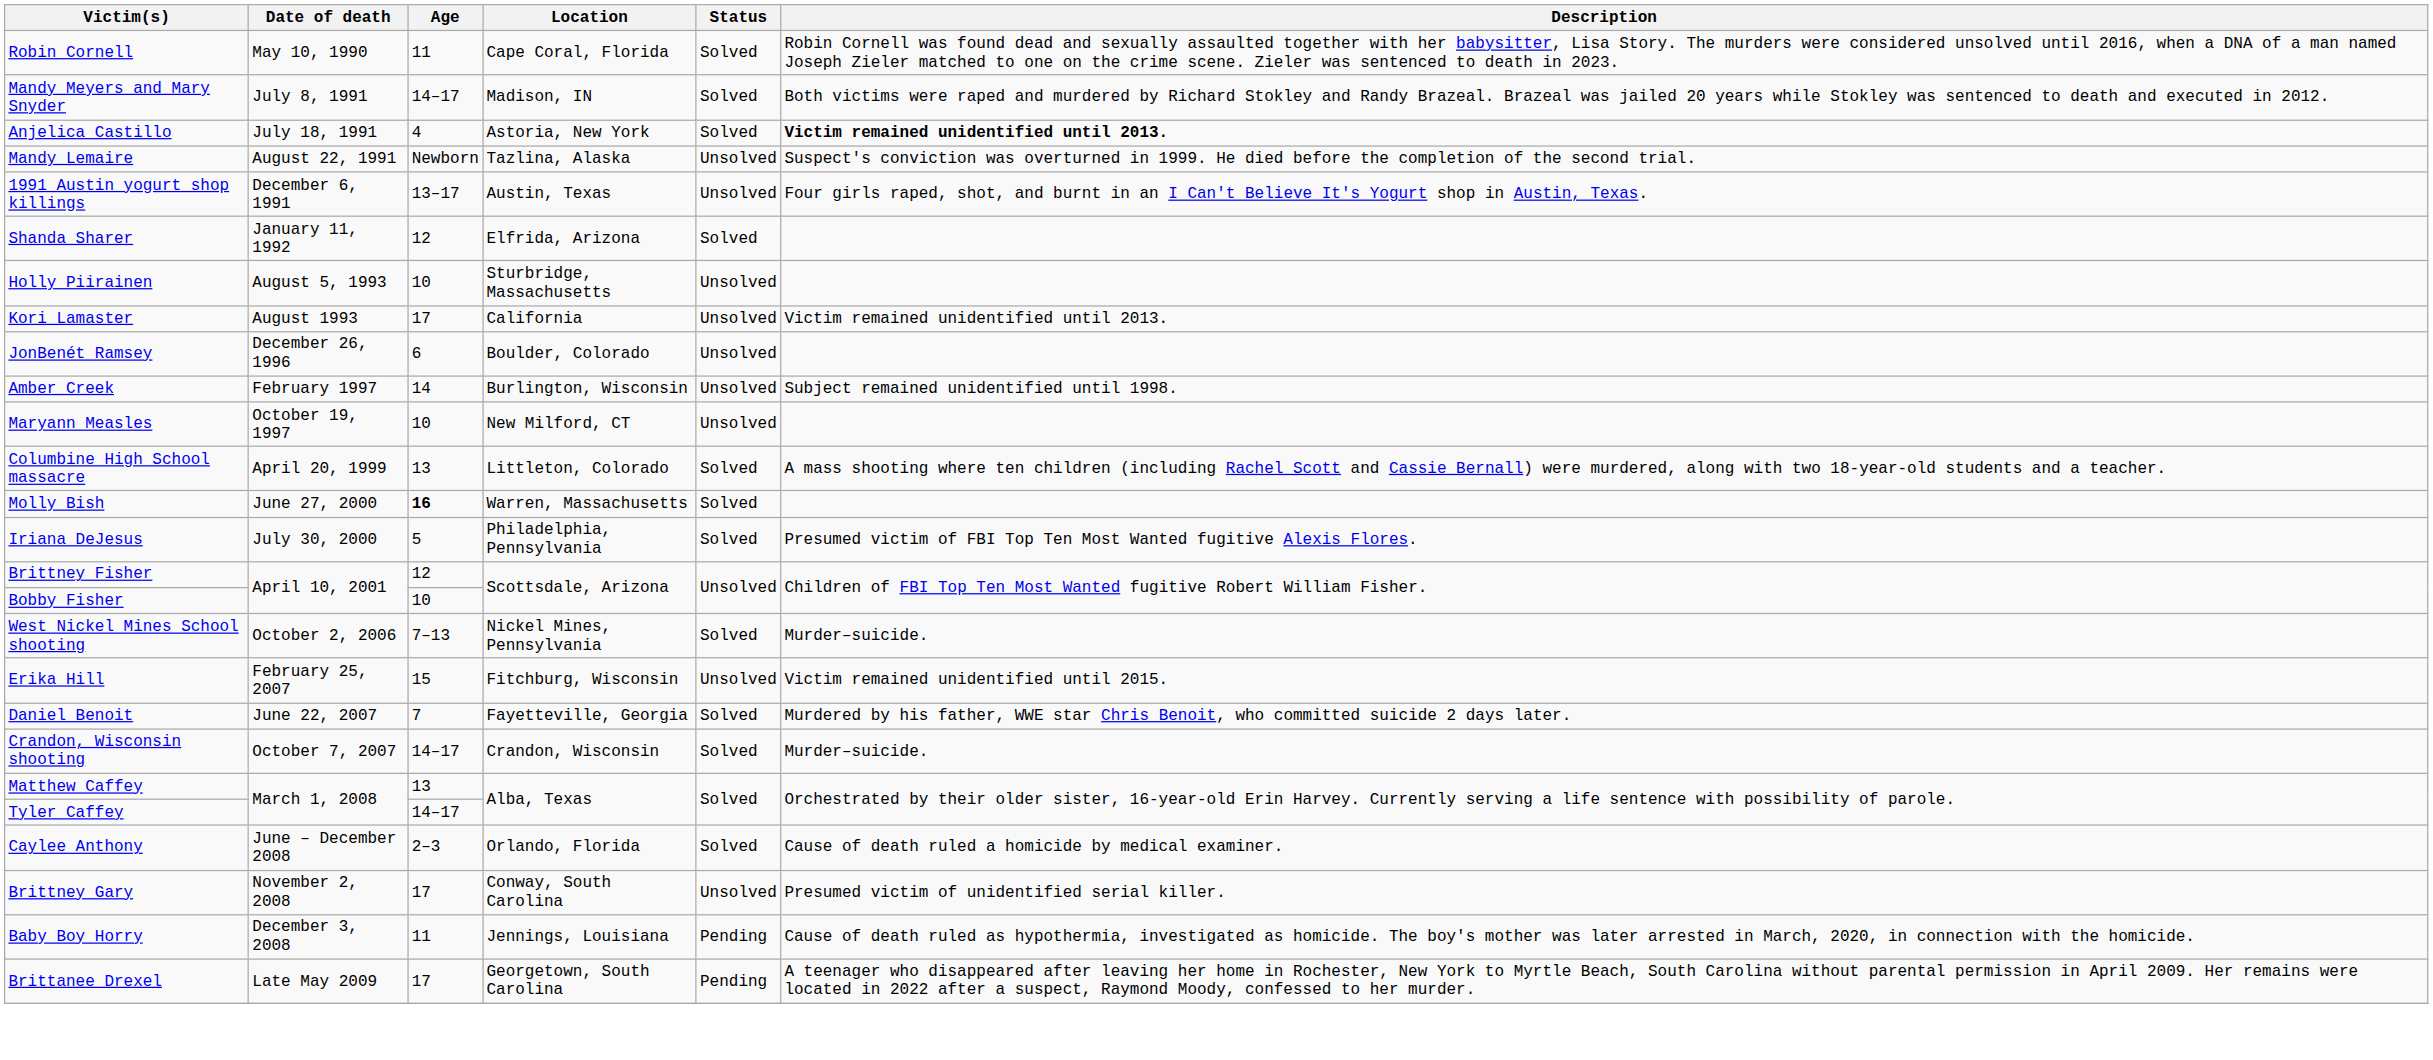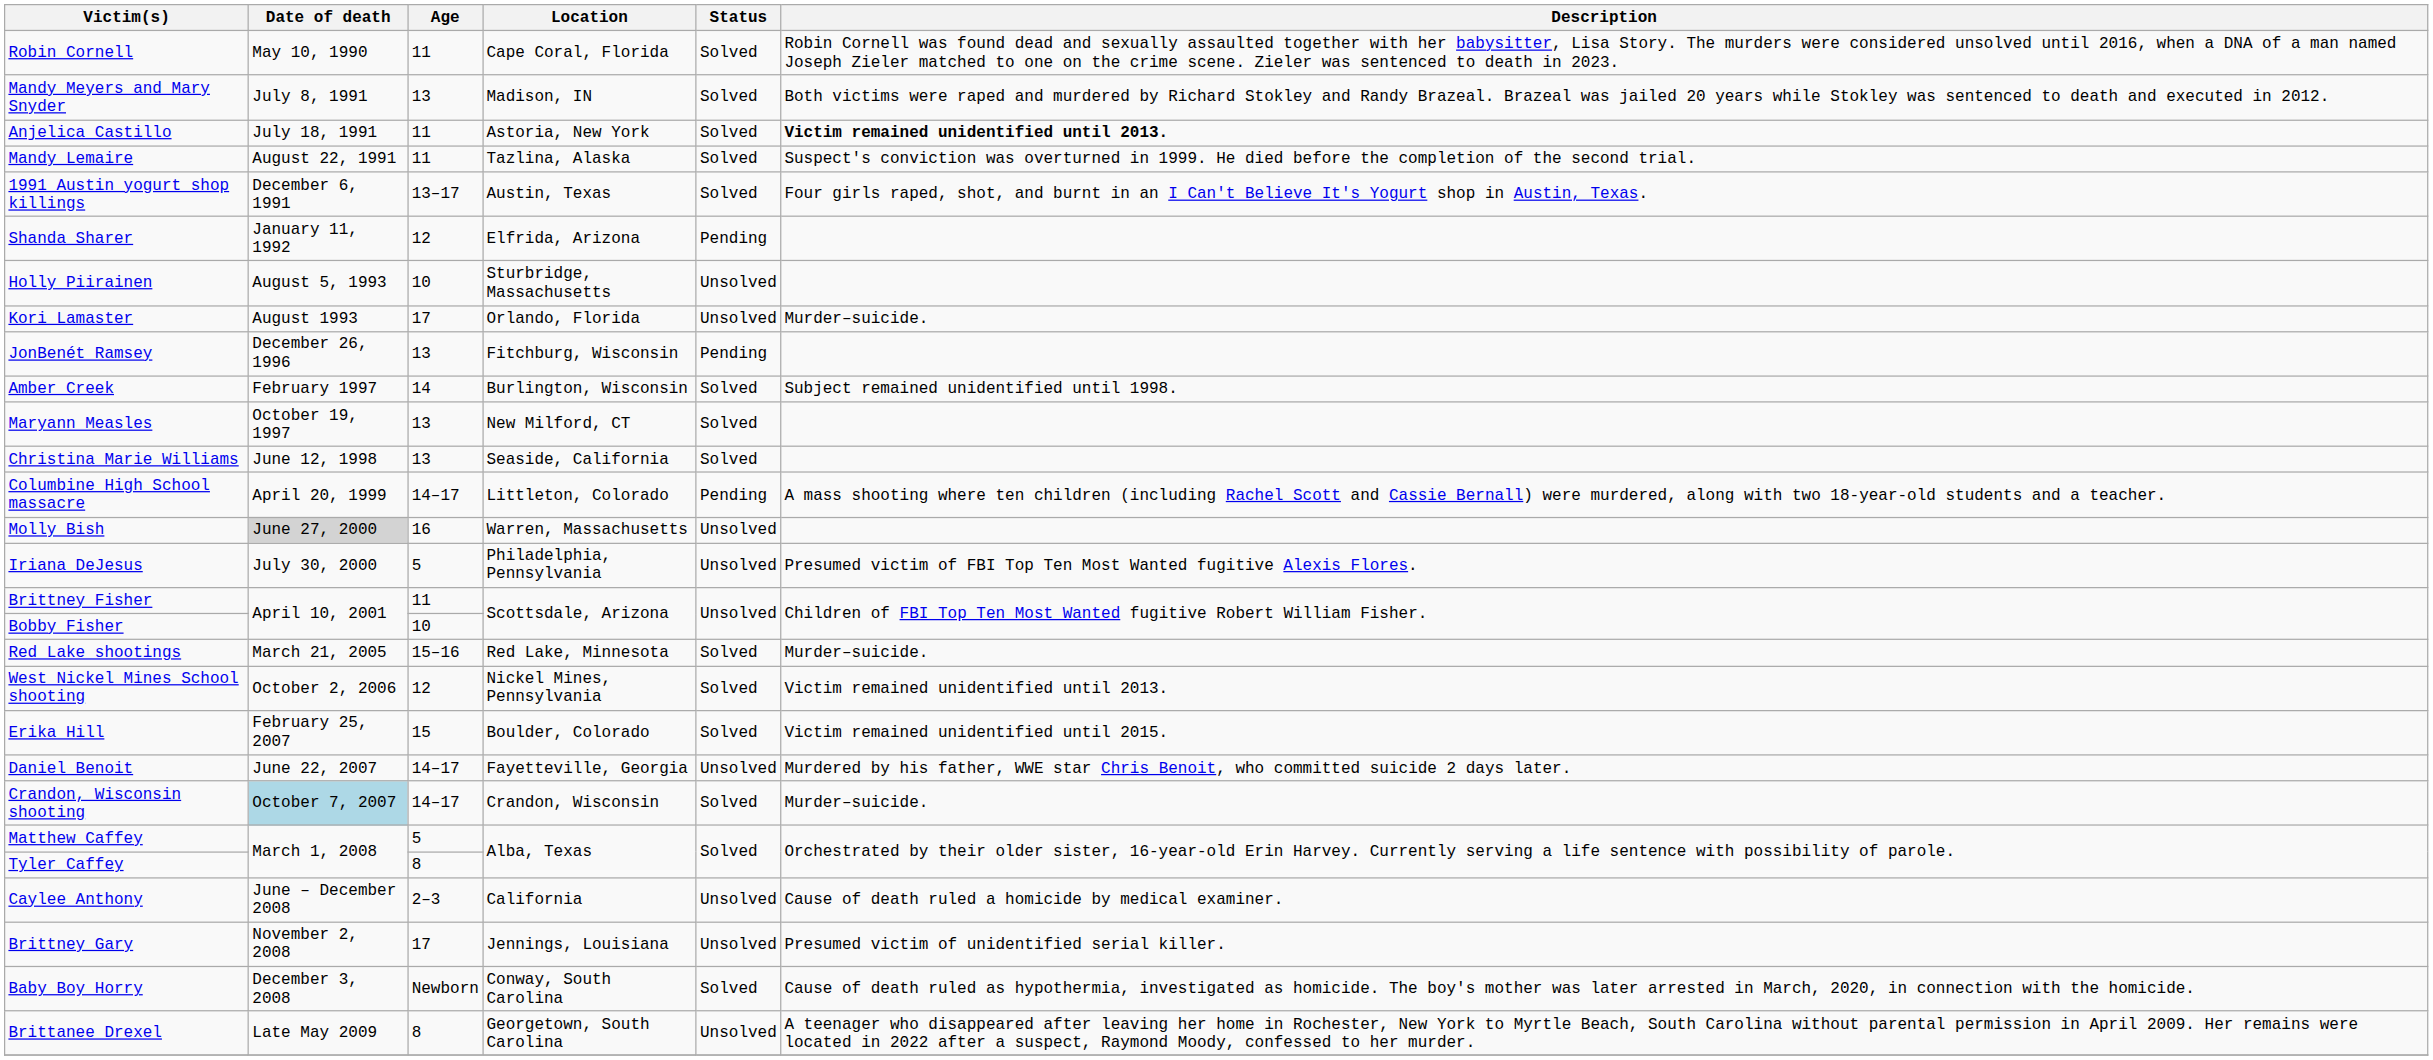Mandy Meyers and Mary Snyder | Age: 14–17 -> 13
Anjelica Castillo | Age: 4 -> 11
Mandy Lemaire | Age: Newborn -> 11
Mandy Lemaire | Status: Unsolved -> Solved
1991 Austin yogurt shop killings | Status: Unsolved -> Solved
Shanda Sharer | Status: Solved -> Pending
Kori Lamaster | Location: California -> Orlando, Florida
Kori Lamaster | Description: Victim remained unidentified until 2013. -> Murder–suicide.
JonBenét Ramsey | Age: 6 -> 13
JonBenét Ramsey | Location: Boulder, Colorado -> Fitchburg, Wisconsin
JonBenét Ramsey | Status: Unsolved -> Pending
Amber Creek | Status: Unsolved -> Solved
Maryann Measles | Age: 10 -> 13
Maryann Measles | Status: Unsolved -> Solved
+ row: Christina Marie Williams | June 12, 1998 | 13 | Seaside, California | Solved
Columbine High School massacre | Age: 13 -> 14–17
Columbine High School massacre | Status: Solved -> Pending
Molly Bish | Date of death: no background -> lightgrey background
Molly Bish | Age: bold -> normal
Molly Bish | Status: Solved -> Unsolved
Iriana DeJesus | Status: Solved -> Unsolved
Brittney Fisher | Age: 12 -> 11
+ row: Red Lake shootings | March 21, 2005 | 15–16 | Red Lake, Minnesota | Solved | Murder–suicide.
West Nickel Mines School shooting | Age: 7–13 -> 12
West Nickel Mines School shooting | Description: Murder–suicide. -> Victim remained unidentified until 2013.
Erika Hill | Location: Fitchburg, Wisconsin -> Boulder, Colorado
Erika Hill | Status: Unsolved -> Solved
Daniel Benoit | Age: 7 -> 14–17
Daniel Benoit | Status: Solved -> Unsolved
Crandon, Wisconsin shooting | Date of death: no background -> lightblue background
Matthew Caffey | Age: 13 -> 5
Tyler Caffey | Age: 14–17 -> 8
Caylee Anthony | Location: Orlando, Florida -> California
Caylee Anthony | Status: Solved -> Unsolved
Brittney Gary | Location: Conway, South Carolina -> Jennings, Louisiana
Baby Boy Horry | Age: 11 -> Newborn
Baby Boy Horry | Location: Jennings, Louisiana -> Conway, South Carolina
Baby Boy Horry | Status: Pending -> Solved
Brittanee Drexel | Age: 17 -> 8
Brittanee Drexel | Status: Pending -> Unsolved
